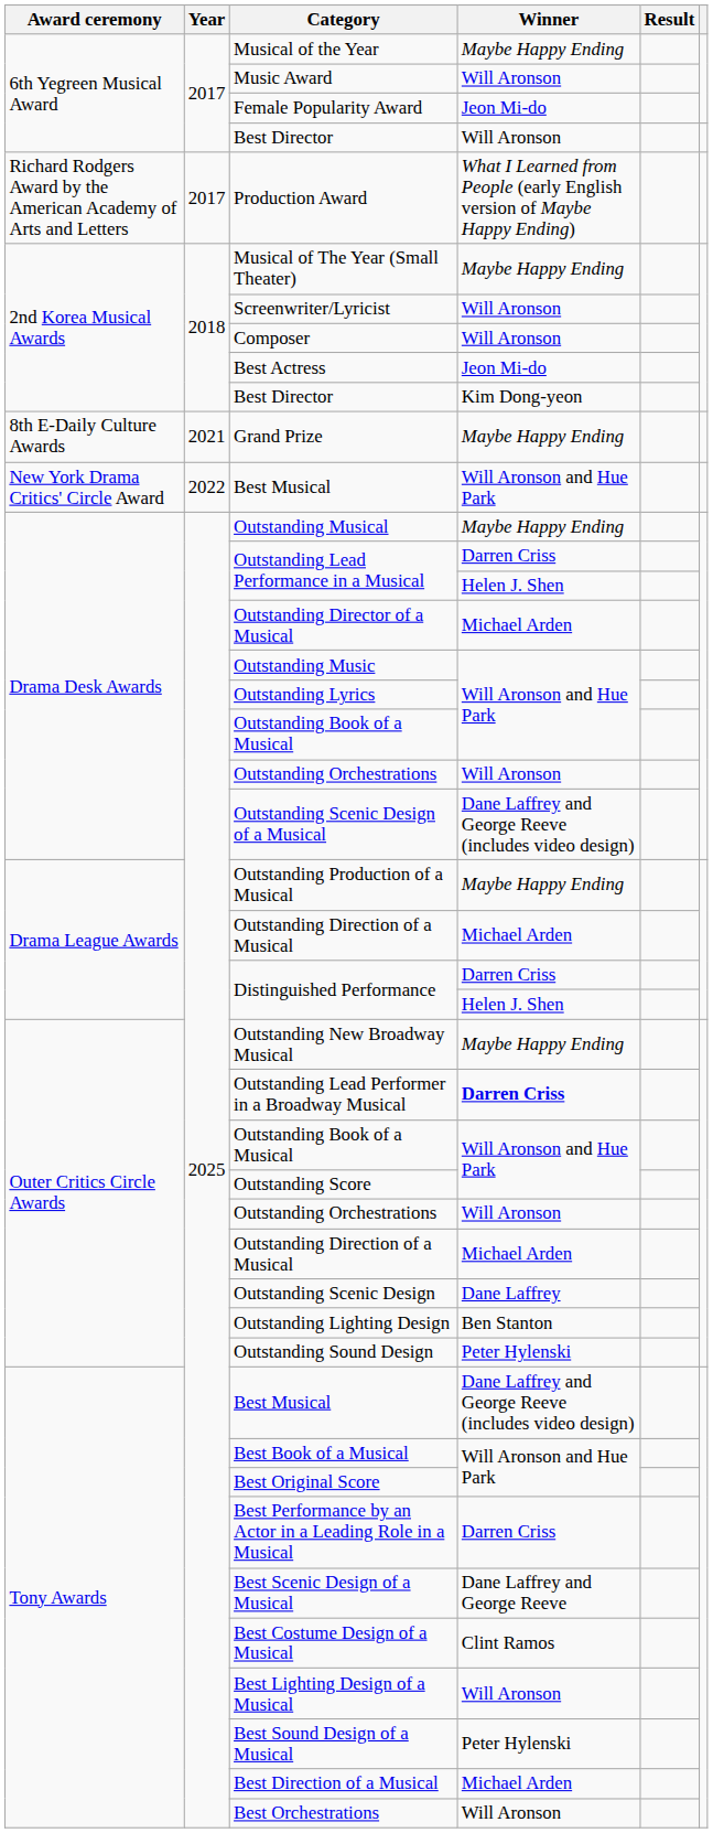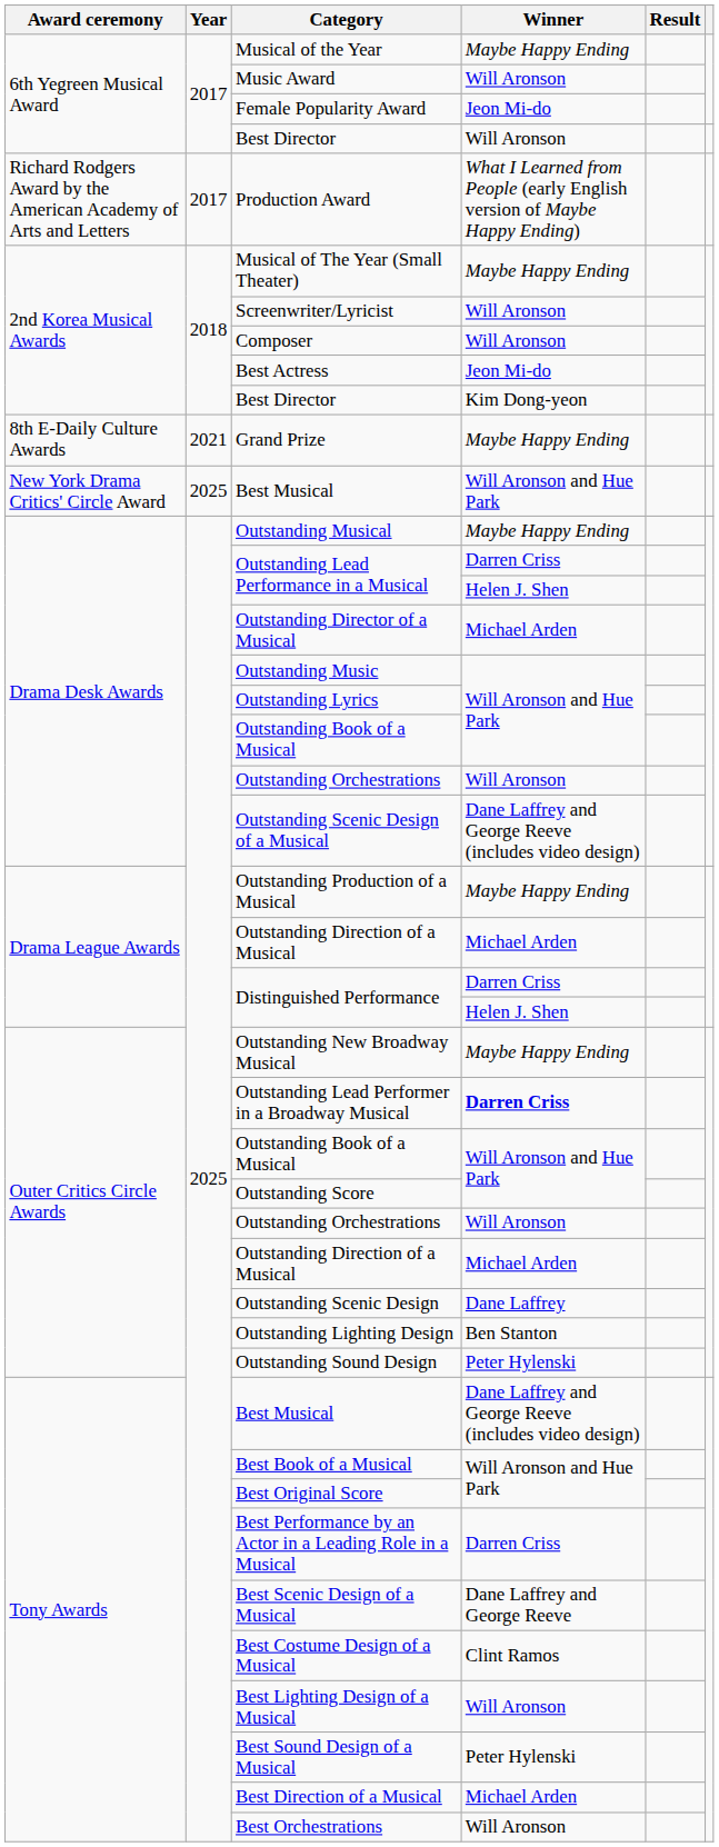New York Drama Critics' Circle Award / Best Musical | Year: 2022 -> 2025
